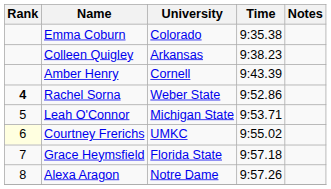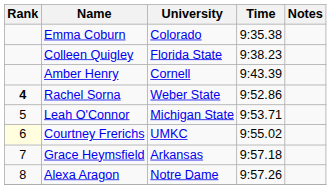Colleen Quigley | University: Arkansas -> Florida State
Grace Heymsfield | University: Florida State -> Arkansas
